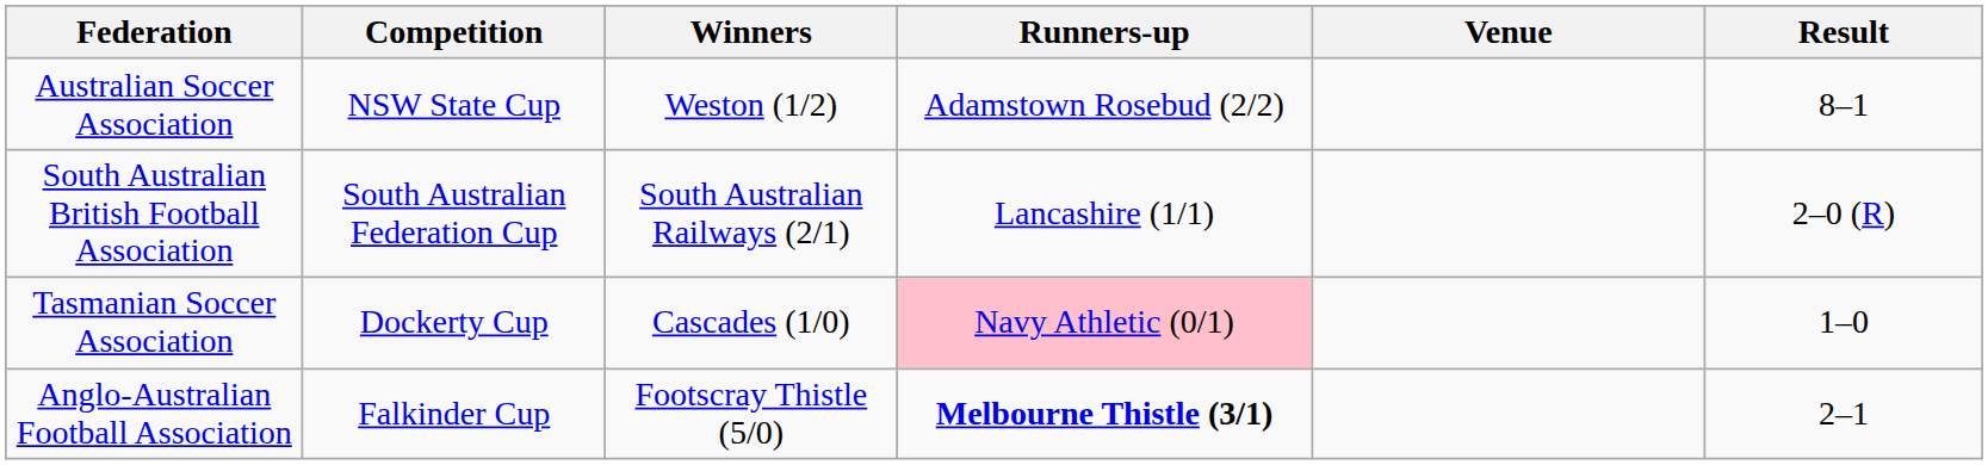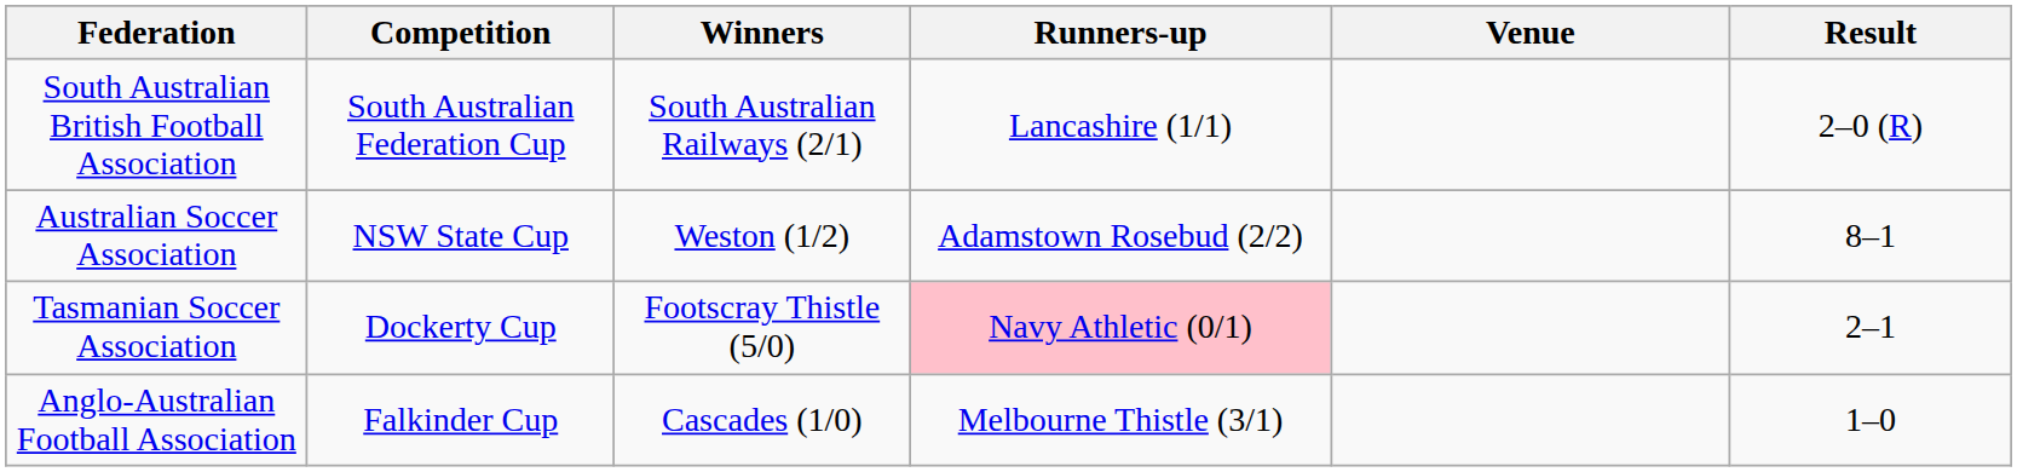rows swapped: Australian Soccer Association <-> South Australian British Football Association
Tasmanian Soccer Association | Winners: Cascades (1/0) -> Footscray Thistle (5/0)
Tasmanian Soccer Association | Result: 1–0 -> 2–1
Anglo-Australian Football Association | Winners: Footscray Thistle (5/0) -> Cascades (1/0)
Anglo-Australian Football Association | Runners-up: bold -> normal
Anglo-Australian Football Association | Result: 2–1 -> 1–0
